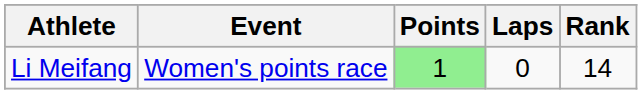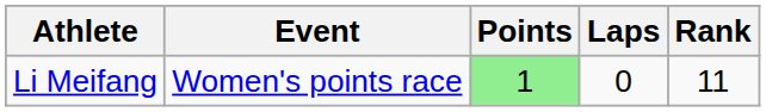Li Meifang | Rank: 14 -> 11
